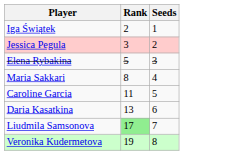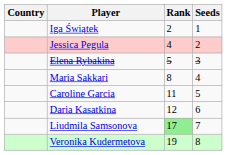+ column: Country
Jessica Pegula | Rank: 3 -> 4
Daria Kasatkina | Rank: 13 -> 12
